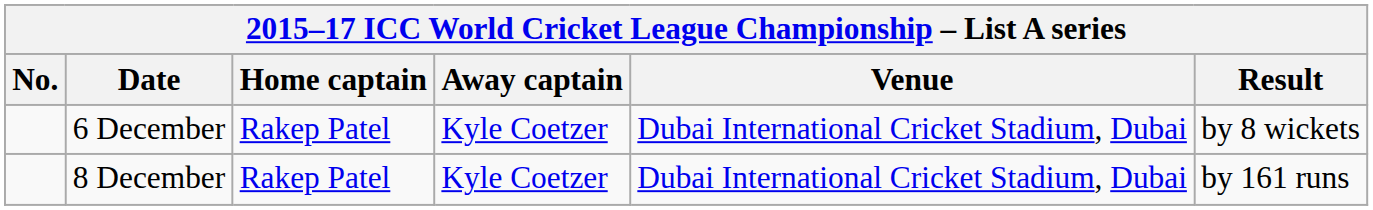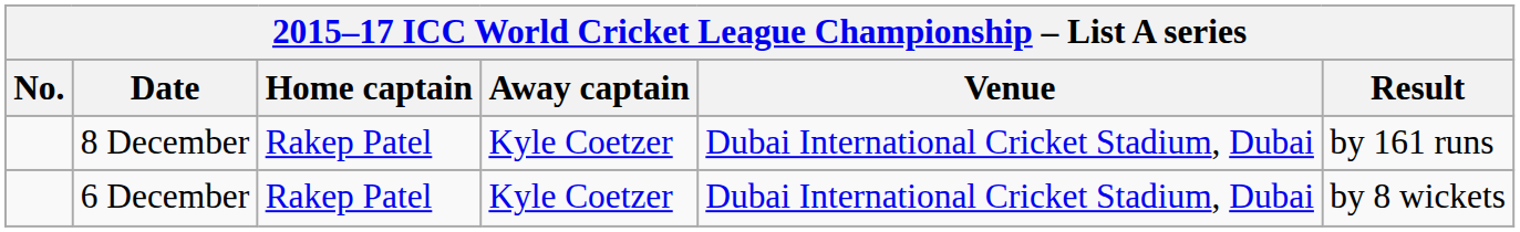rows swapped: 6 December <-> 8 December
